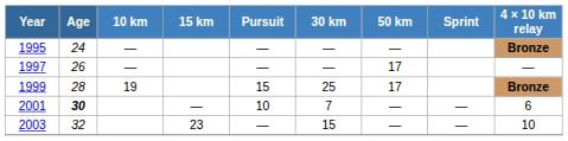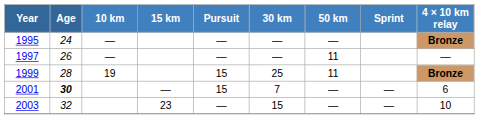1997 | 50 km: 17 -> 11
1999 | 50 km: 17 -> 11
2001 | Pursuit: 10 -> 15
